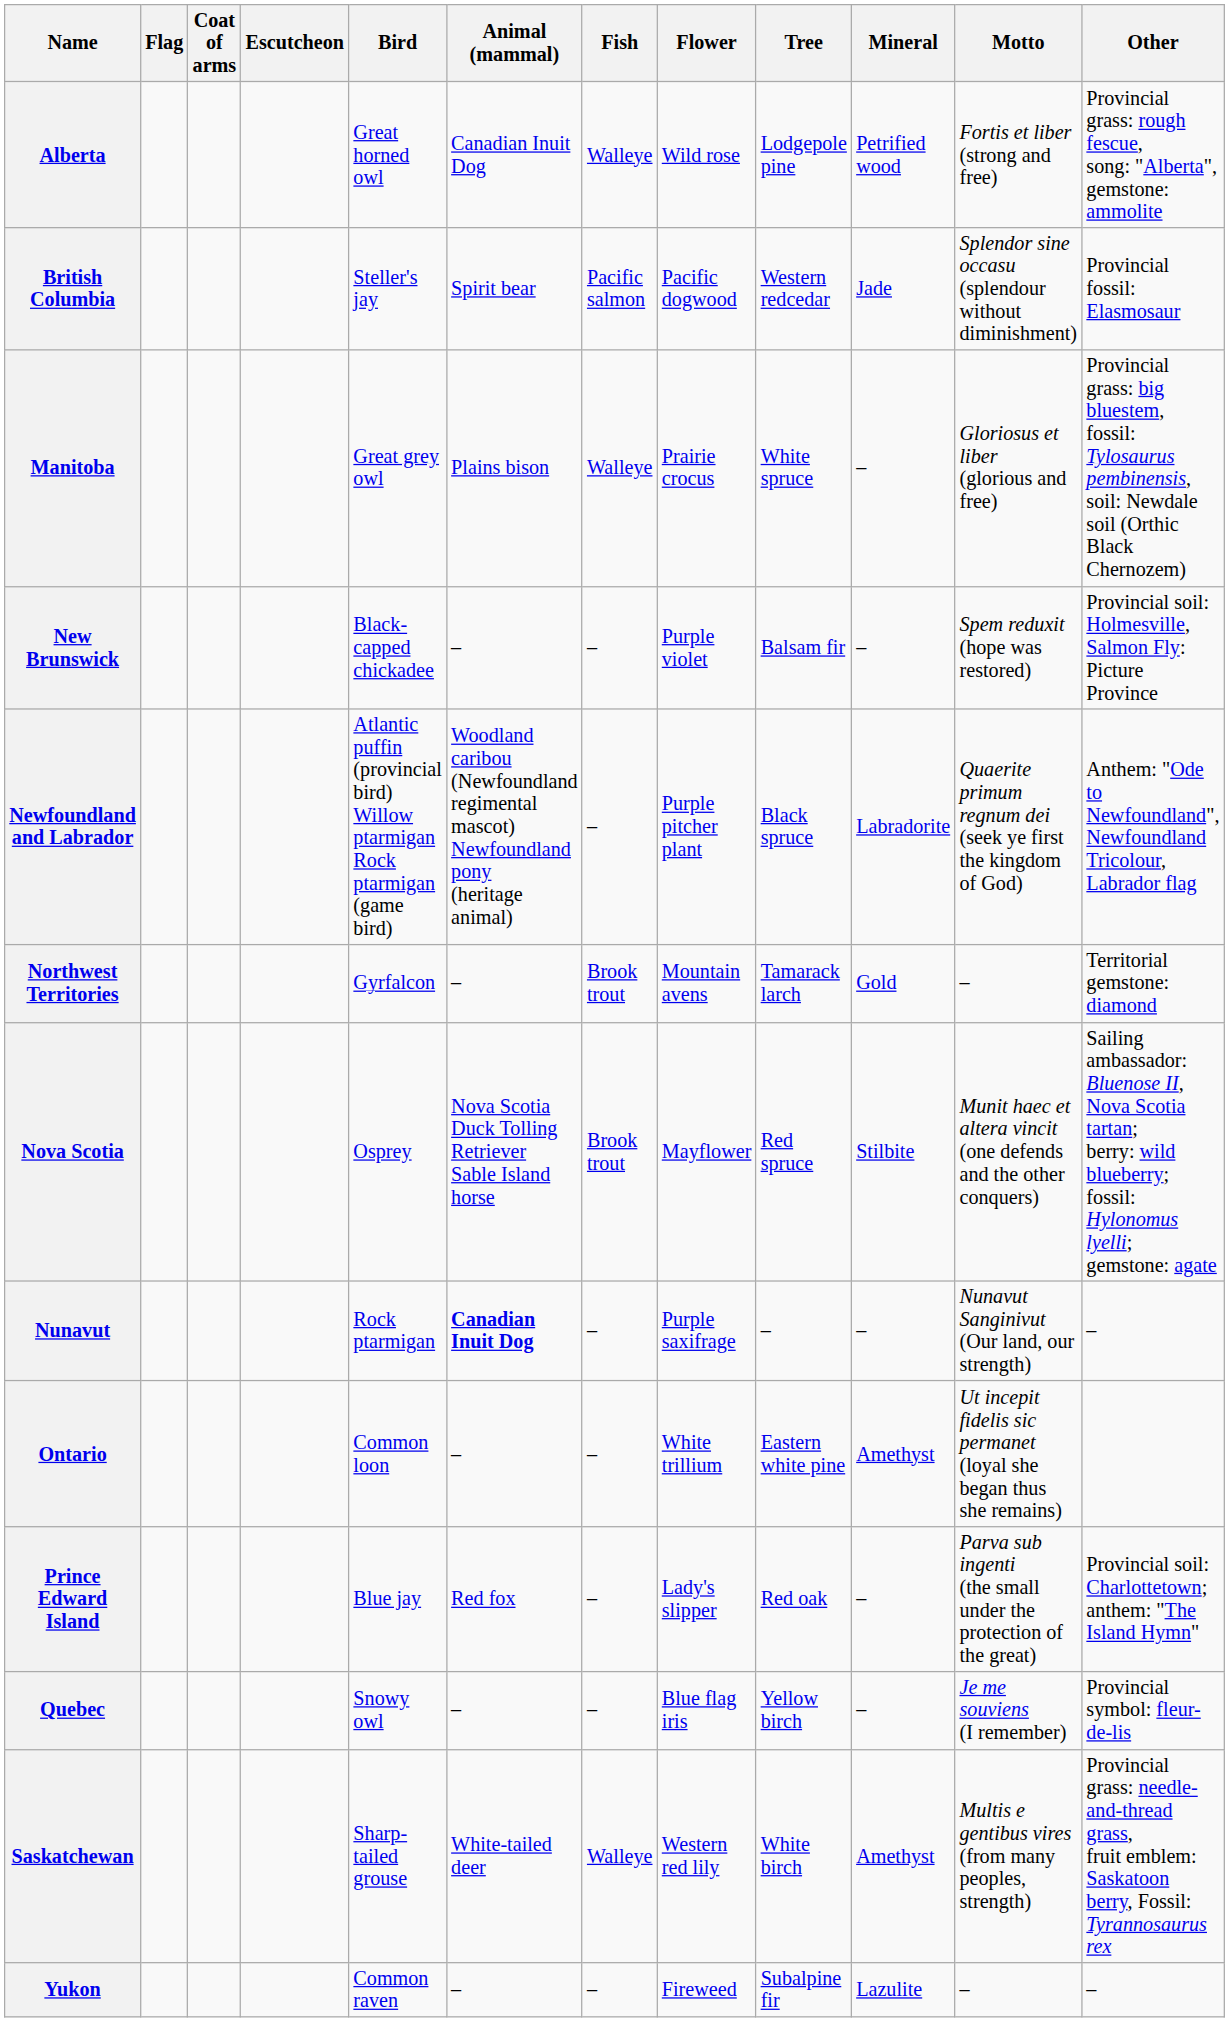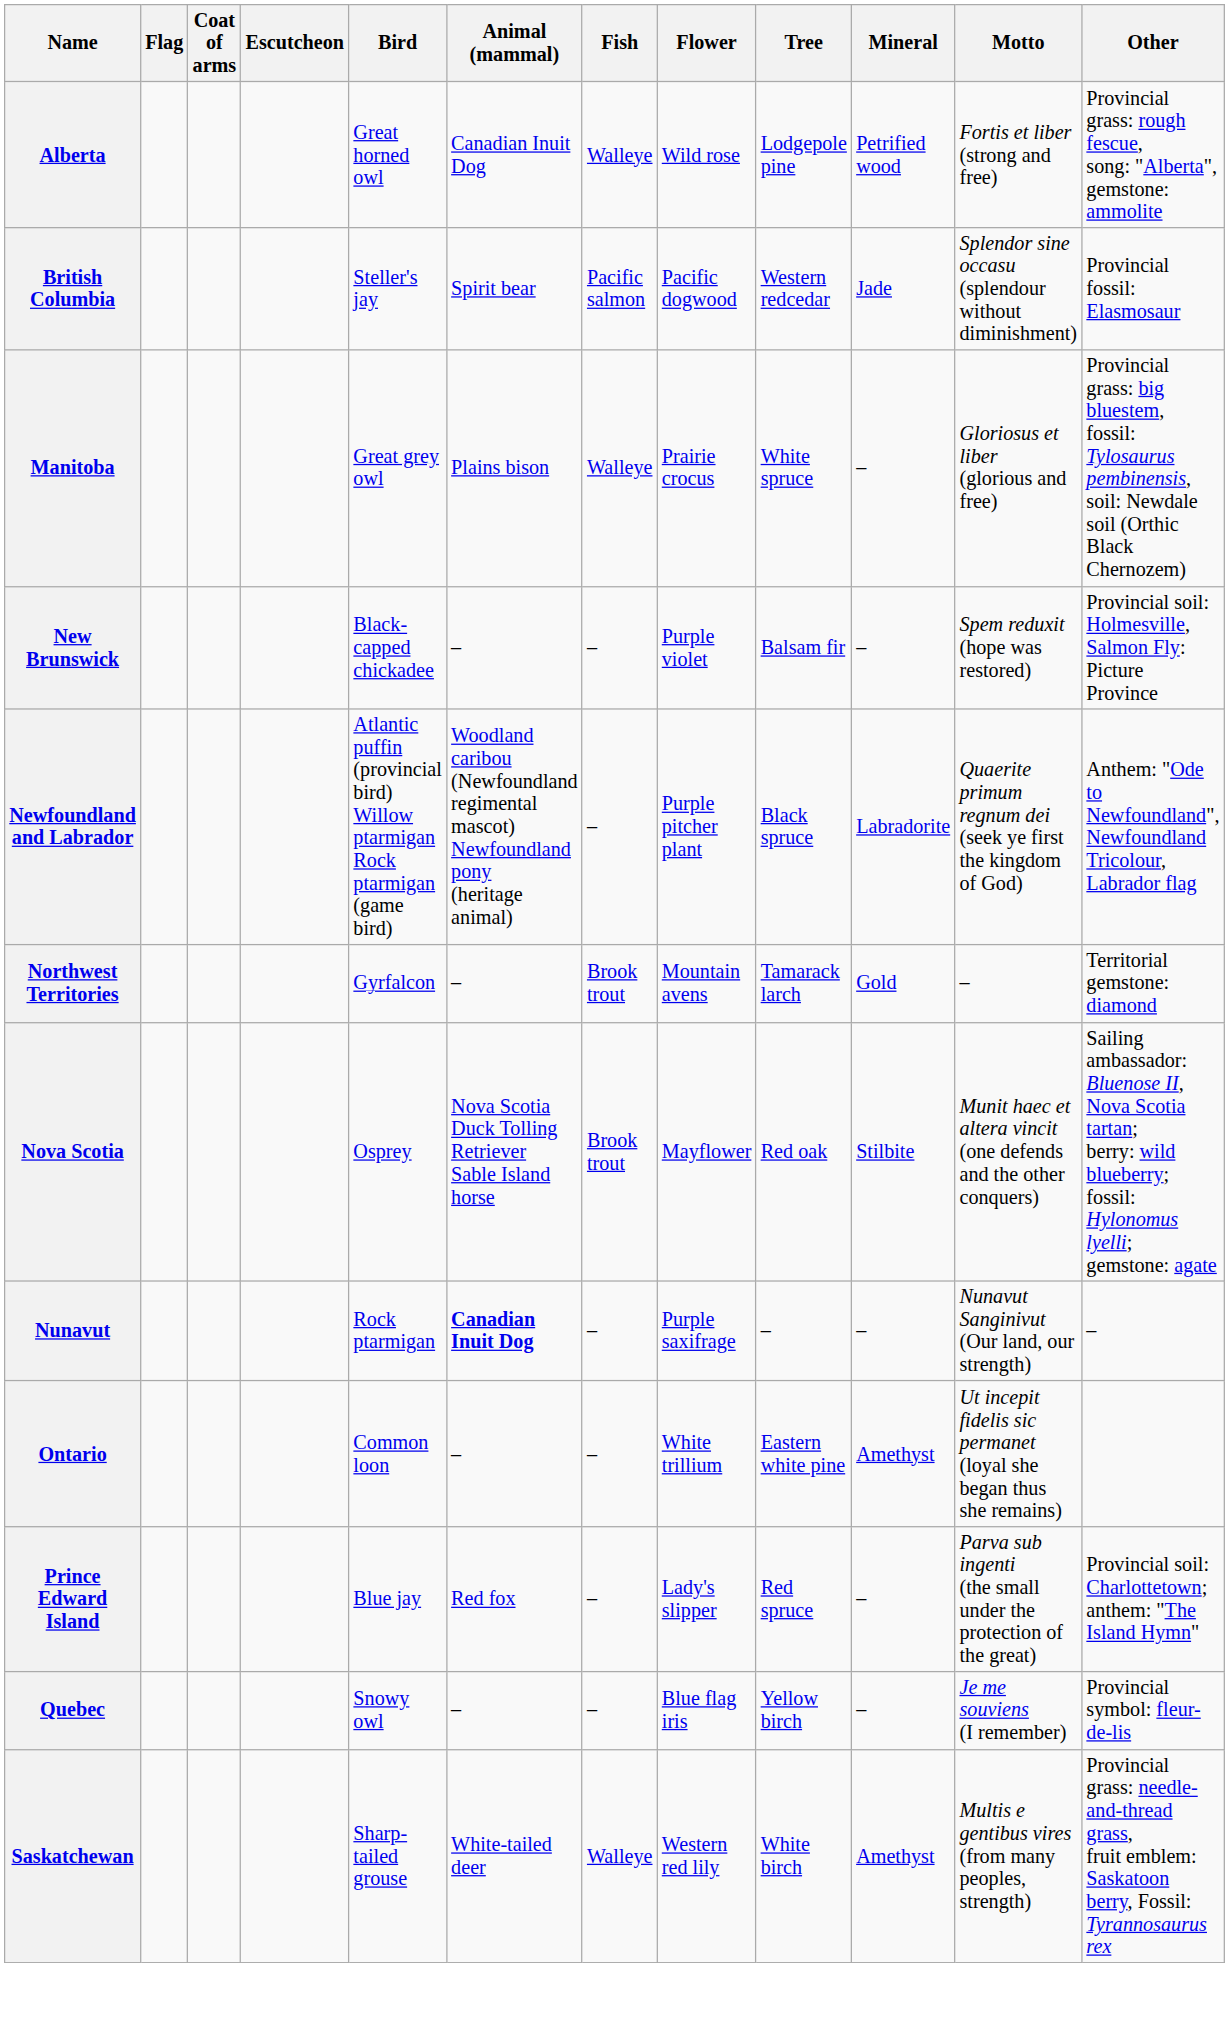Nova Scotia | Tree: Red spruce -> Red oak
Prince Edward Island | Tree: Red oak -> Red spruce
- row: Yukon | Common raven | – | – | Fireweed | Subalpine fir | Lazulite | – | –
